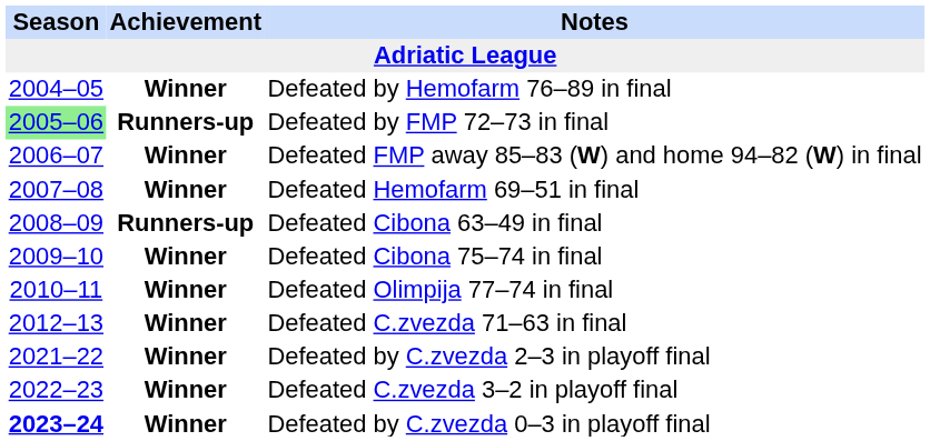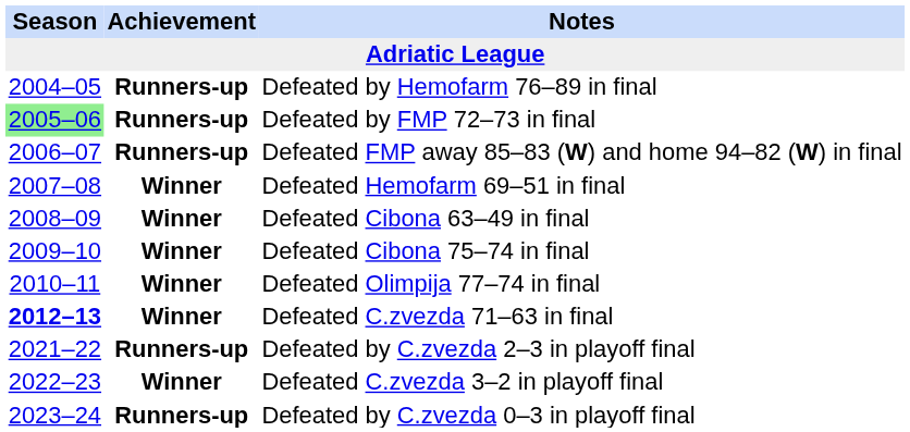Defeated by Hemofarm 76–89 in final | Achievement: Winner -> Runners-up
Defeated FMP away 85–83 (W) and home 94–82 (W) in final | Achievement: Winner -> Runners-up
Defeated Cibona 63–49 in final | Achievement: Runners-up -> Winner
Defeated C.zvezda 71–63 in final | Season: normal -> bold
Defeated by C.zvezda 2–3 in playoff final | Achievement: Winner -> Runners-up
Defeated by C.zvezda 0–3 in playoff final | Season: bold -> normal
Defeated by C.zvezda 0–3 in playoff final | Achievement: Winner -> Runners-up
